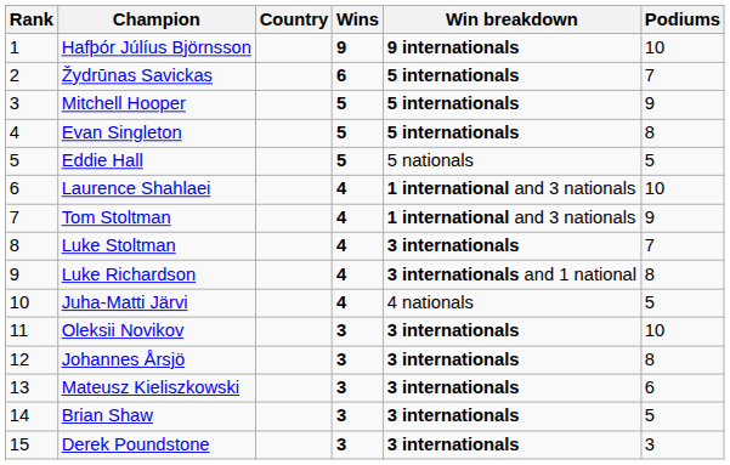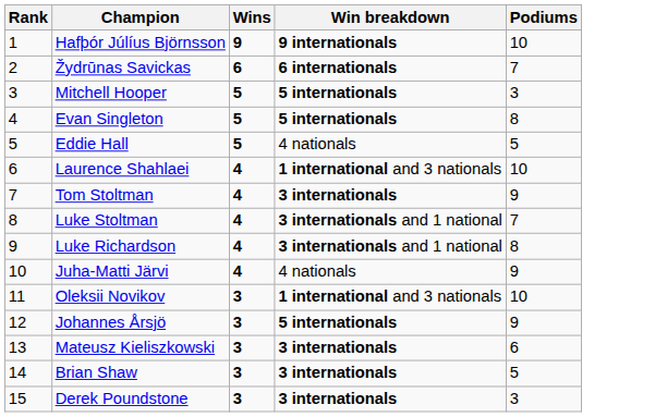- column: Country
Žydrūnas Savickas | Win breakdown: 5 internationals -> 6 internationals
Mitchell Hooper | Podiums: 9 -> 3
Eddie Hall | Win breakdown: 5 nationals -> 4 nationals
Tom Stoltman | Win breakdown: 1 international and 3 nationals -> 3 internationals
Luke Stoltman | Win breakdown: 3 internationals -> 3 internationals and 1 national
Juha-Matti Järvi | Podiums: 5 -> 9
Oleksii Novikov | Win breakdown: 3 internationals -> 1 international and 3 nationals
Johannes Årsjö | Win breakdown: 3 internationals -> 5 internationals
Johannes Årsjö | Podiums: 8 -> 9
